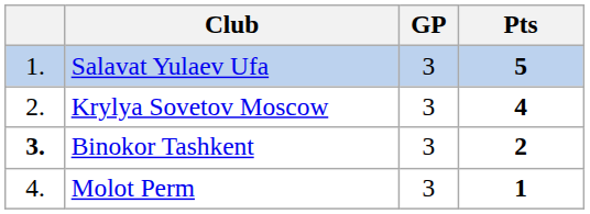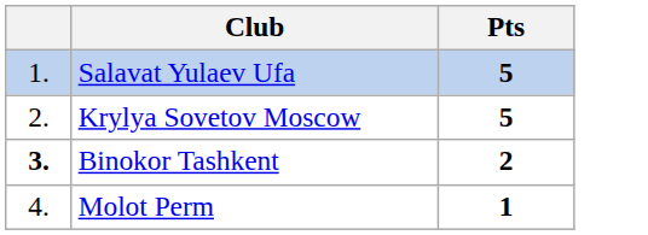- column: GP | 3 | 3 | 3 | 3
Krylya Sovetov Moscow | Pts: 4 -> 5
